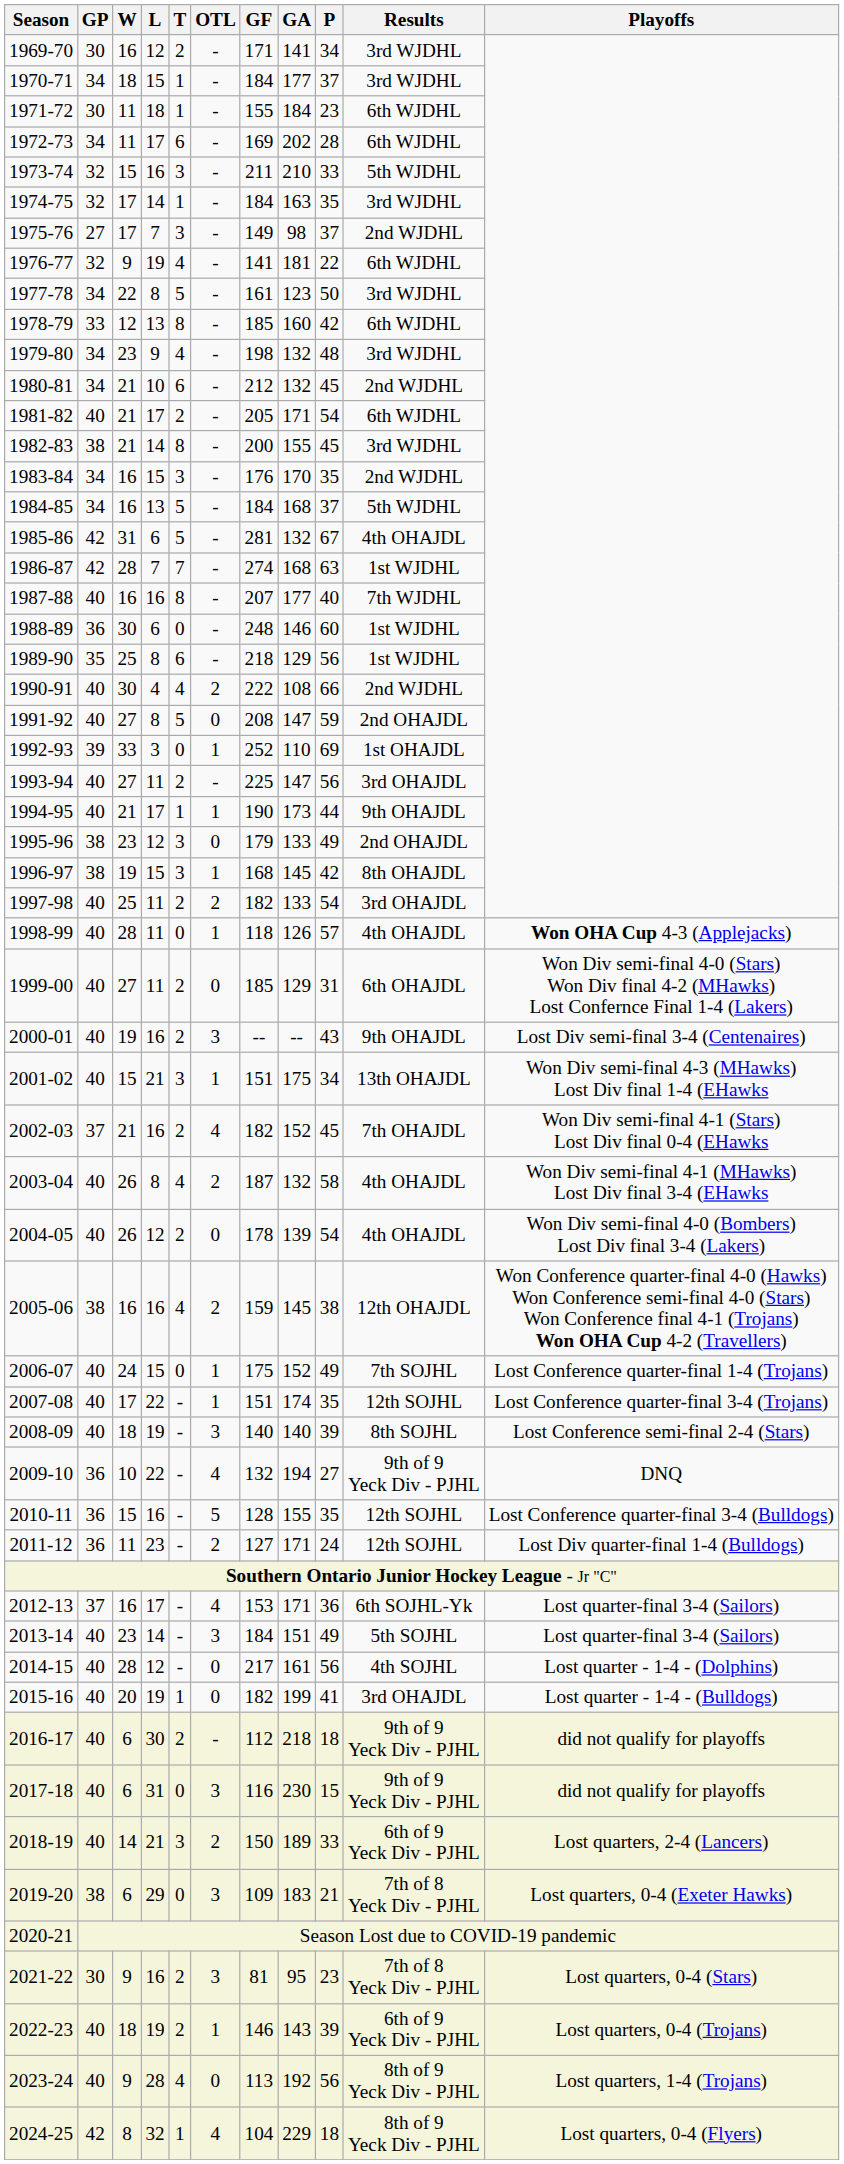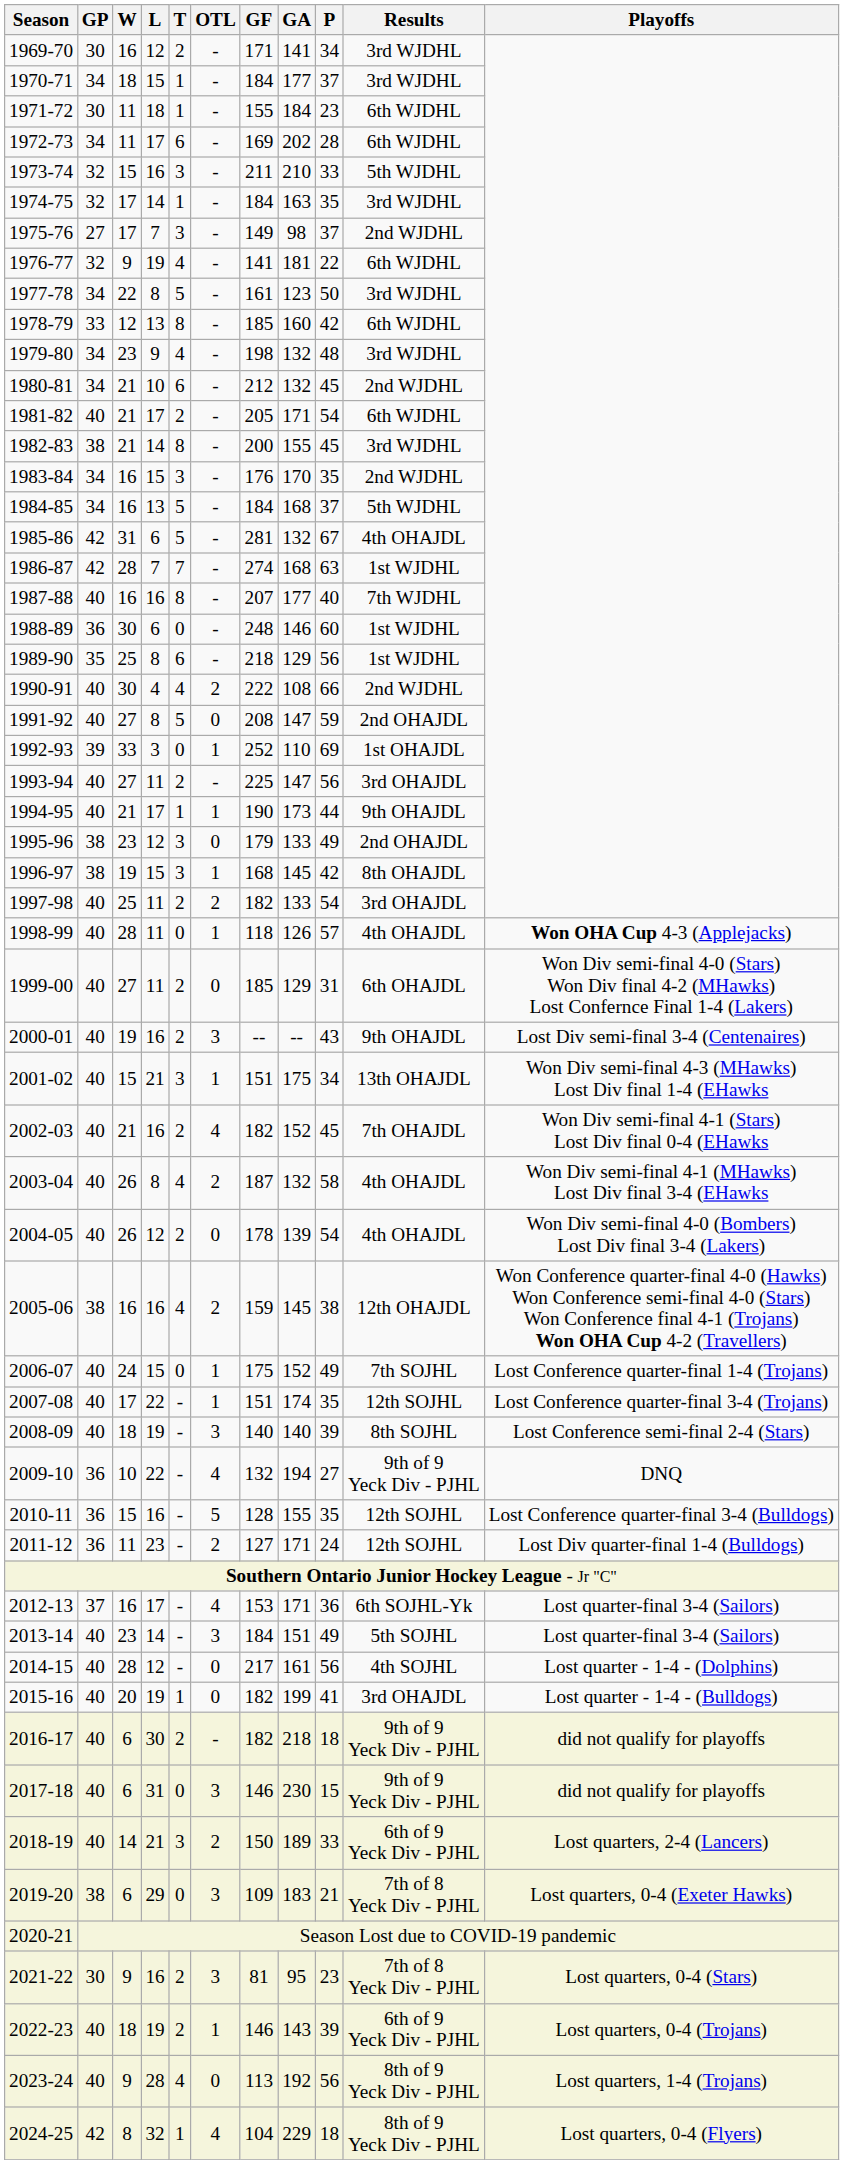2002-03 | GP: 37 -> 40
2016-17 | GF: 112 -> 182
2017-18 | GF: 116 -> 146
